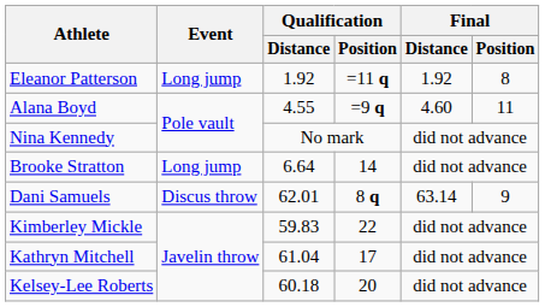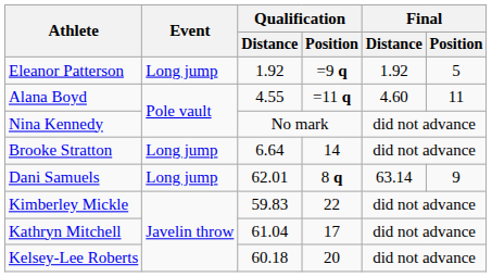Eleanor Patterson | Qualification / Position: =11 q -> =9 q
Eleanor Patterson | Final / Position: 8 -> 5
Alana Boyd | Qualification / Position: =9 q -> =11 q
Dani Samuels | Event: Discus throw -> Long jump
